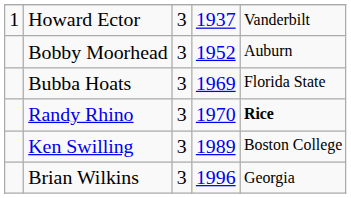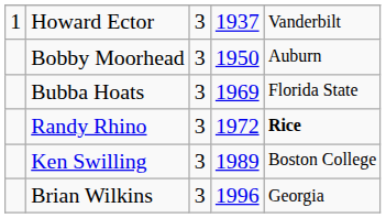Bobby Moorhead | column 4: 1952 -> 1950
Randy Rhino | column 4: 1970 -> 1972
